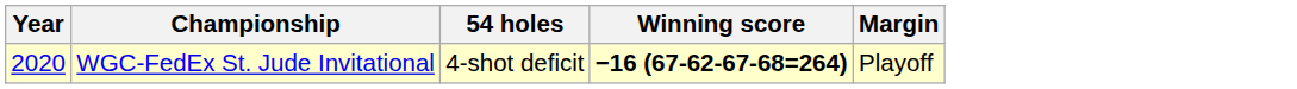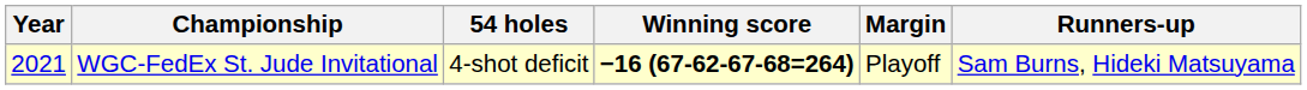+ column: Runners-up | Sam Burns, Hideki Matsuyama
WGC-FedEx St. Jude Invitational | Year: 2020 -> 2021
